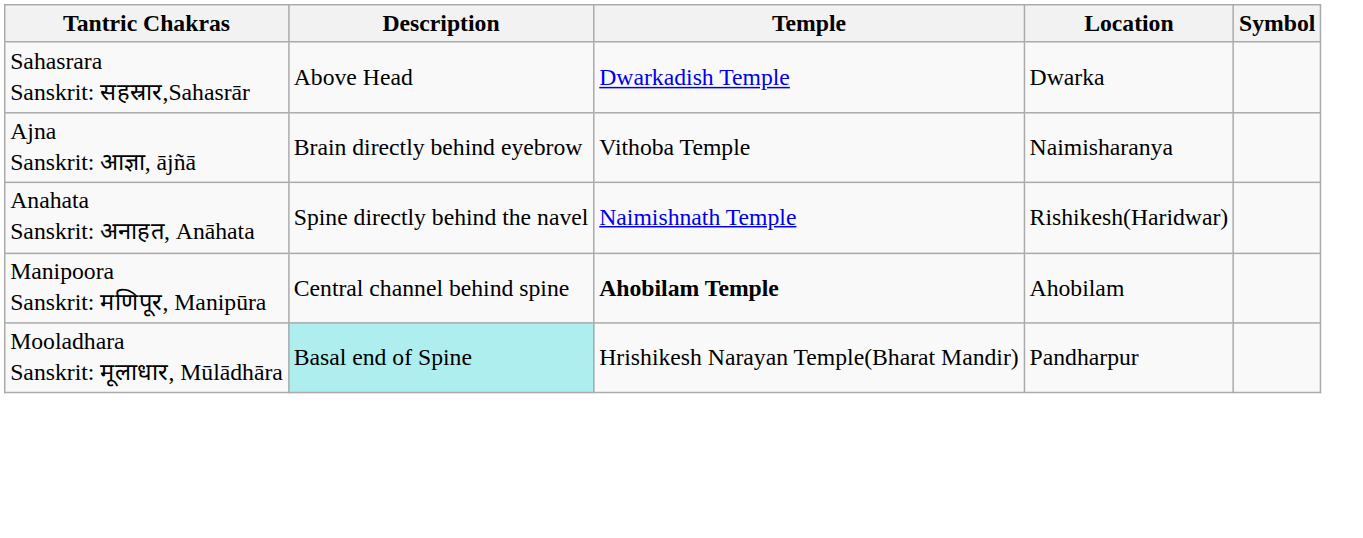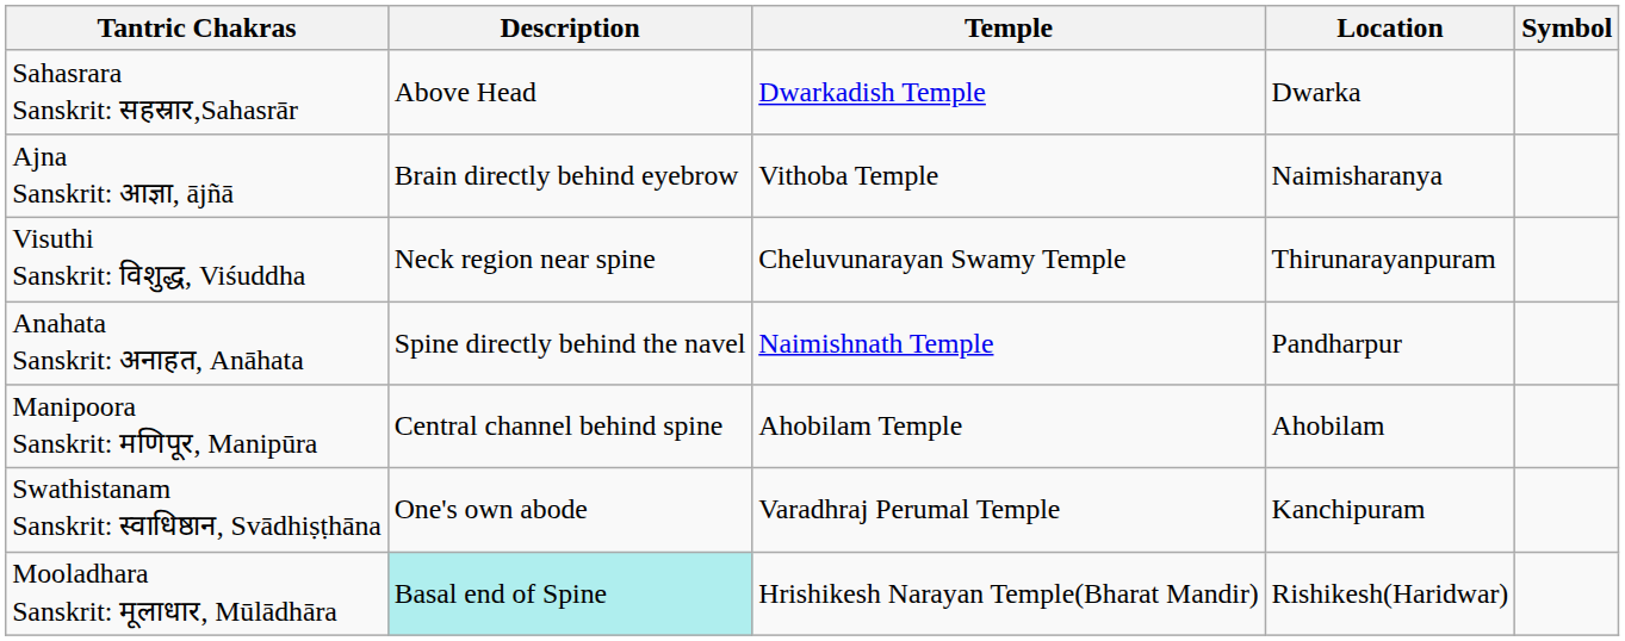+ row: Visuthi Sanskrit: विशुद्ध, Viśuddha | Neck region near spine | Cheluvunarayan Swamy Temple | Thirunarayanpuram
Anahata Sanskrit: अनाहत, Anāhata | Location: Rishikesh(Haridwar) -> Pandharpur
Manipoora Sanskrit: मणिपूर, Manipūra | Temple: bold -> normal
+ row: Swathistanam Sanskrit: स्वाधिष्ठान, Svādhiṣṭhāna | One's own abode | Varadhraj Perumal Temple | Kanchipuram
Mooladhara Sanskrit: मूलाधार, Mūlādhāra | Location: Pandharpur -> Rishikesh(Haridwar)
